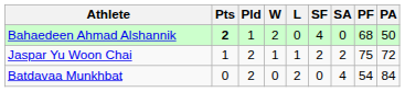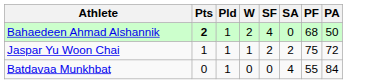- column: L | 0 | 1 | 2
Jaspar Yu Woon Chai | Pld: 2 -> 1
Batdavaa Munkhbat | Pld: 2 -> 1
Batdavaa Munkhbat | PF: 54 -> 55
